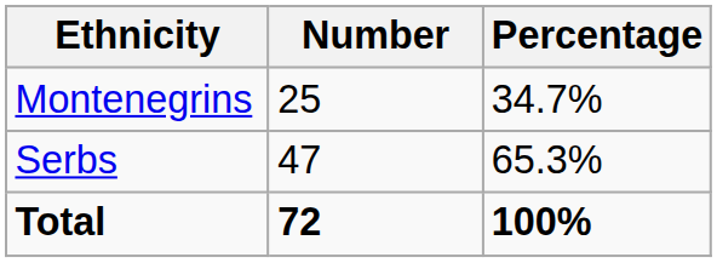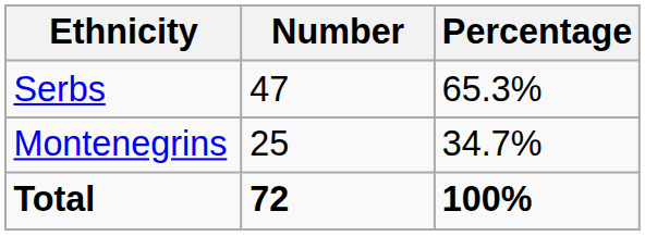rows swapped: Serbs <-> Montenegrins
